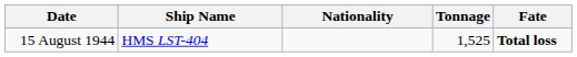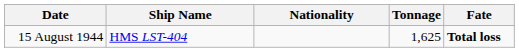15 August 1944 | Tonnage: 1,525 -> 1,625
